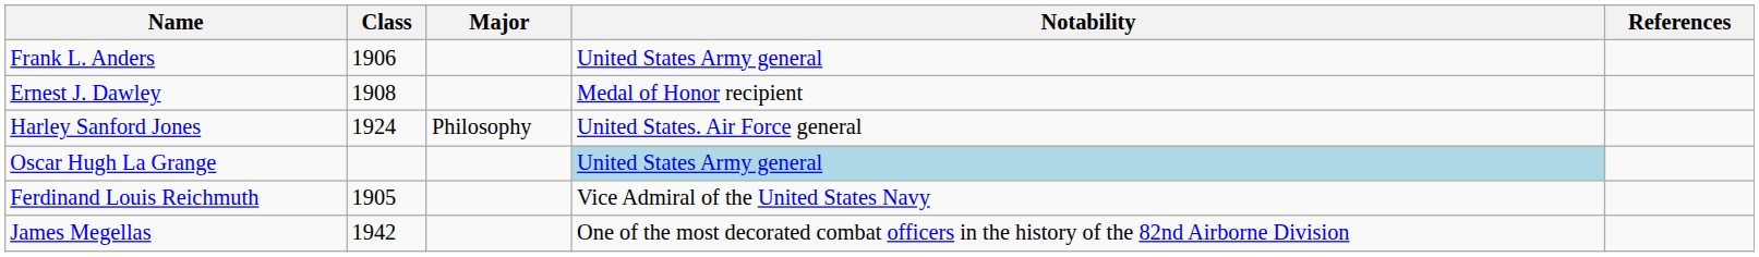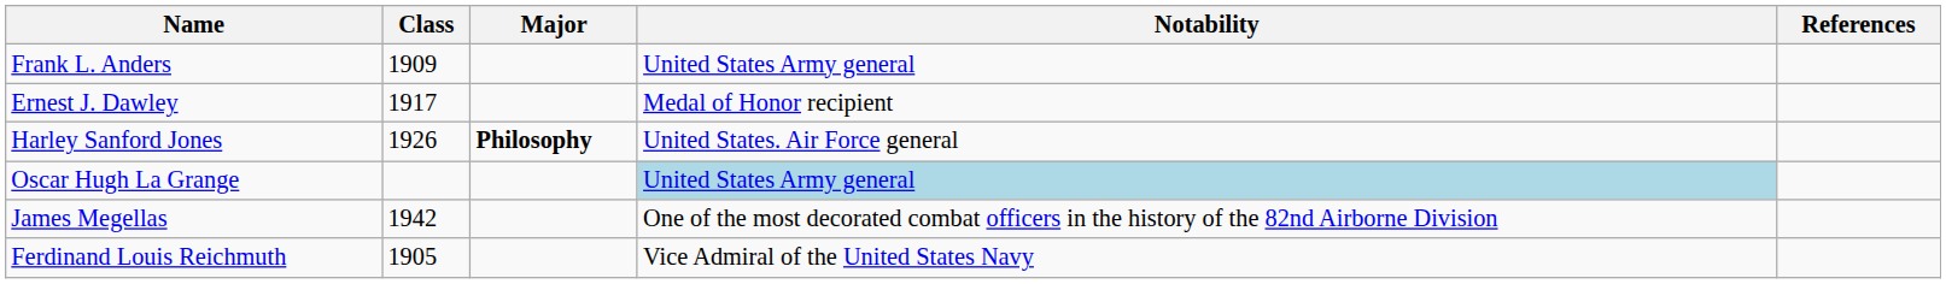Frank L. Anders | Class: 1906 -> 1909
Ernest J. Dawley | Class: 1908 -> 1917
Harley Sanford Jones | Class: 1924 -> 1926
Harley Sanford Jones | Major: normal -> bold
rows swapped: James Megellas <-> Ferdinand Louis Reichmuth
